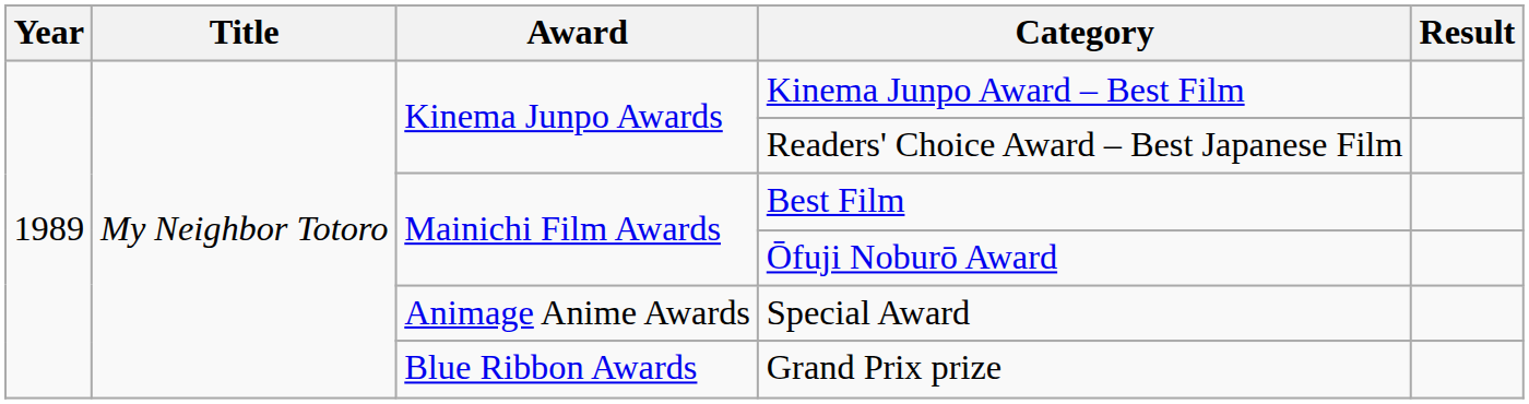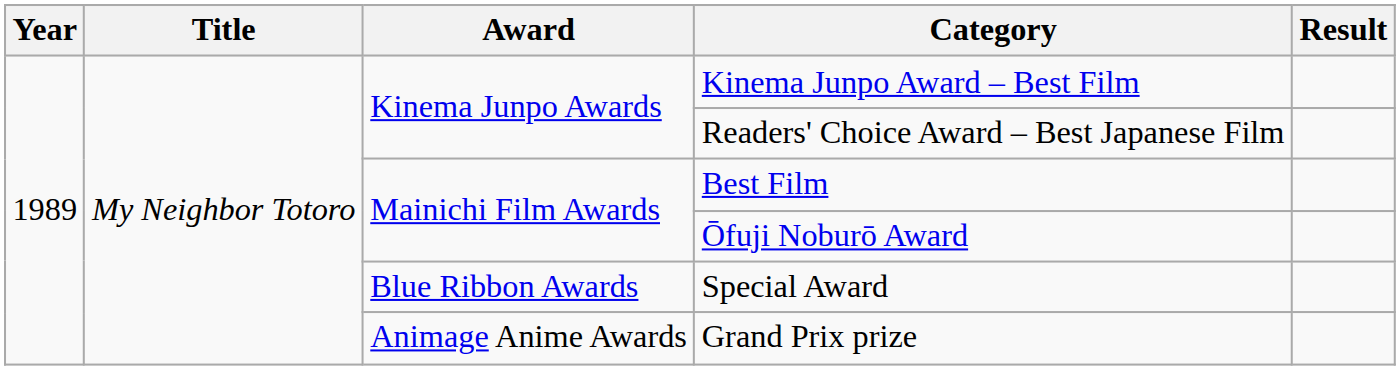Special Award | Award: Animage Anime Awards -> Blue Ribbon Awards
Grand Prix prize | Award: Blue Ribbon Awards -> Animage Anime Awards
